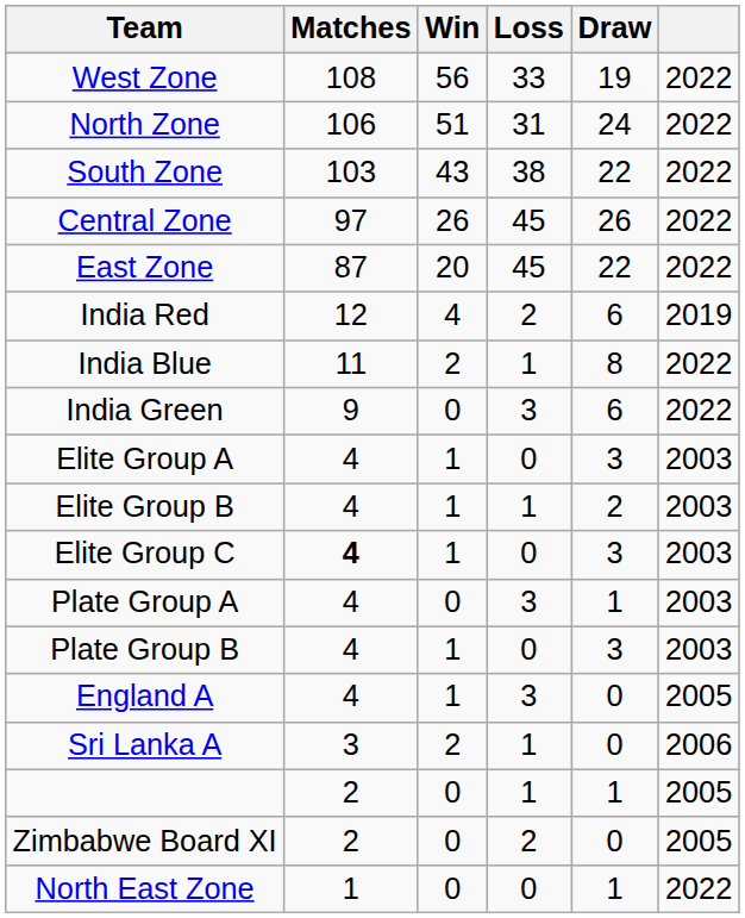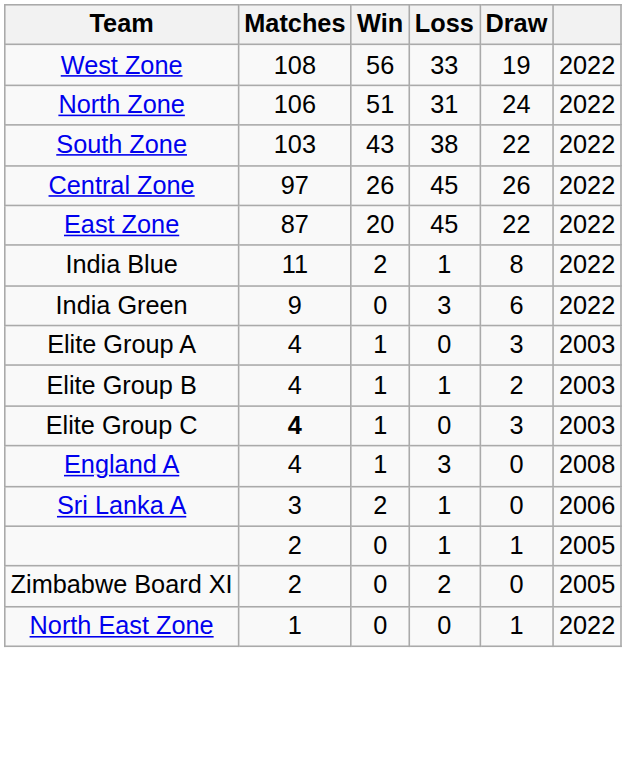- row: India Red | 12 | 4 | 2 | 6 | 2019
- row: Plate Group A | 4 | 0 | 3 | 1 | 2003
- row: Plate Group B | 4 | 1 | 0 | 3 | 2003
England A | column 6: 2005 -> 2008
